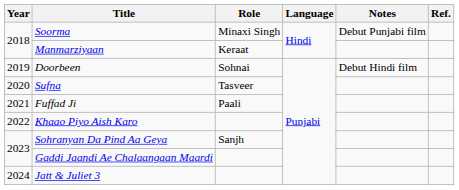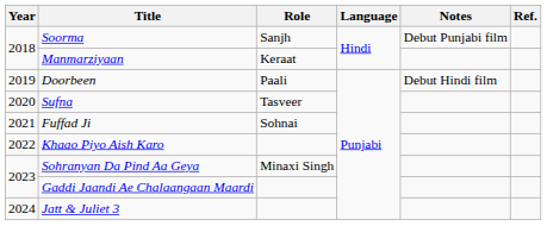Soorma | Role: Minaxi Singh -> Sanjh
Doorbeen | Role: Sohnai -> Paali
Fuffad Ji | Role: Paali -> Sohnai
Sohranyan Da Pind Aa Geya | Role: Sanjh -> Minaxi Singh
